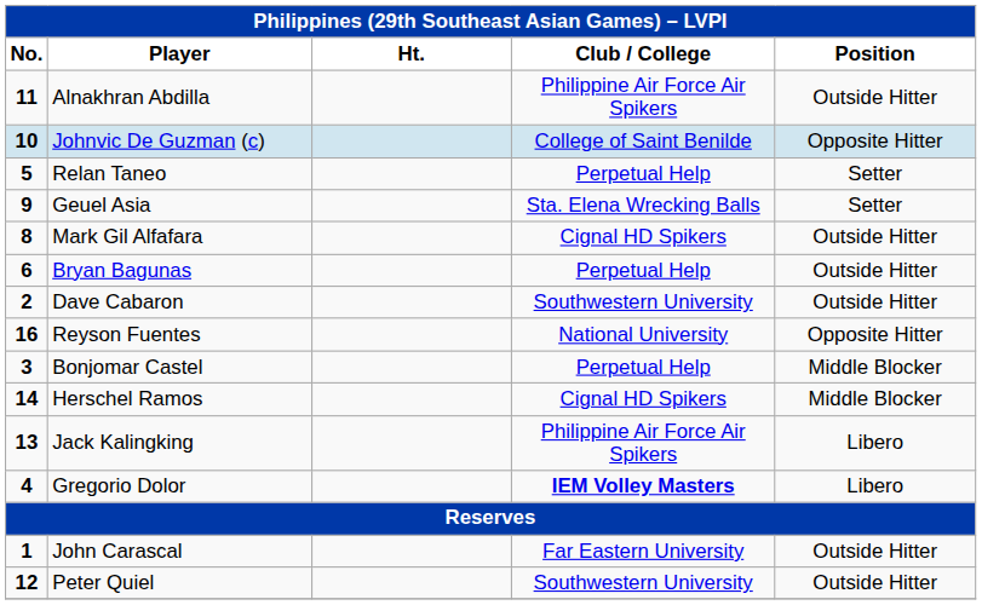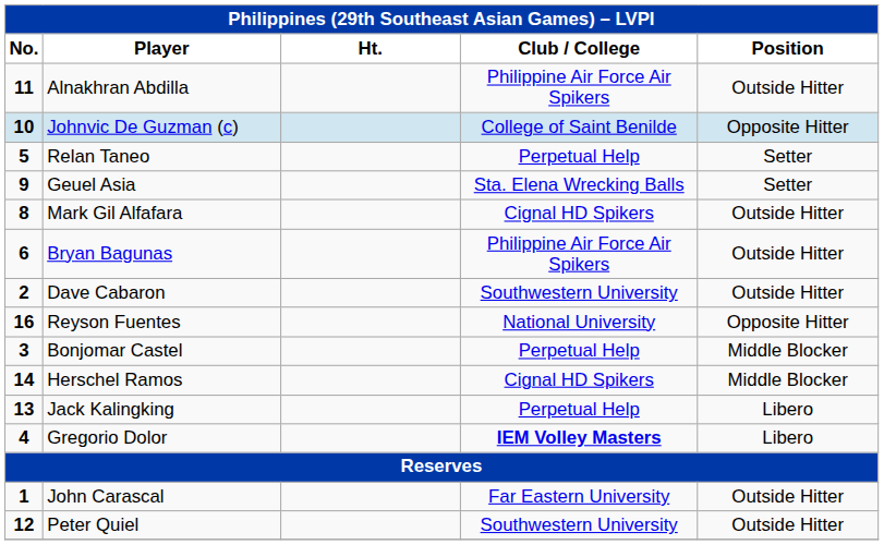Bryan Bagunas | Club / College: Perpetual Help -> Philippine Air Force Air Spikers
Jack Kalingking | Club / College: Philippine Air Force Air Spikers -> Perpetual Help
